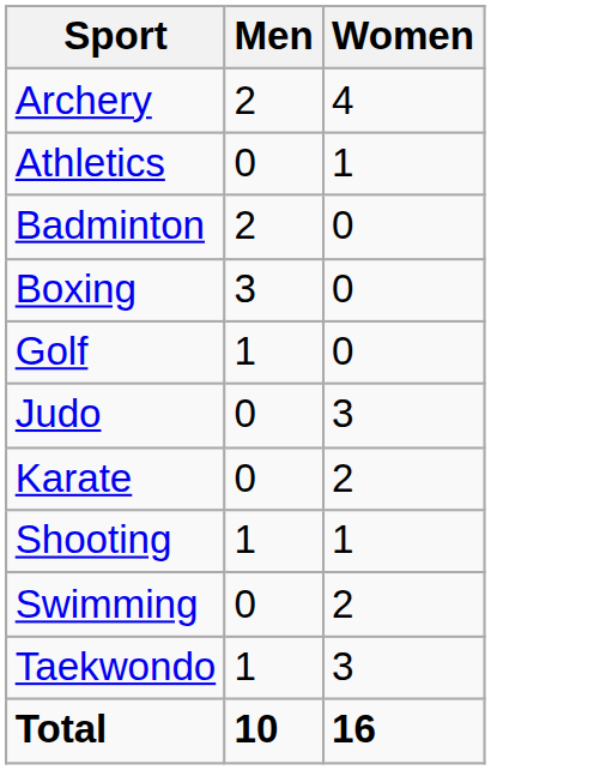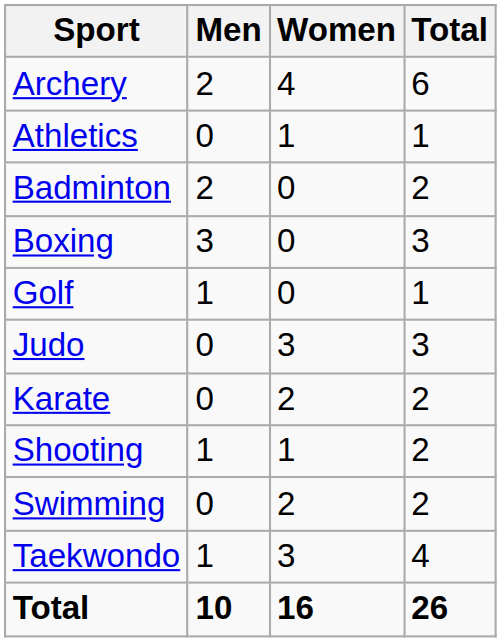+ column: Total | 6 | 1 | 2 | 3 | 1 | 3 | 2 | 2 | 2 | 4 | 26
